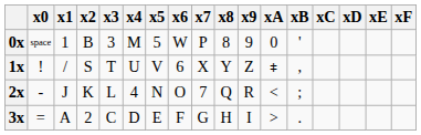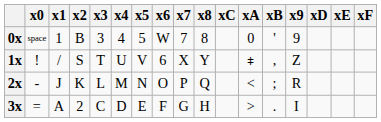columns swapped: x9 <-> xC
0x | x4: M -> 4
0x | x7: P -> 7
2x | x4: 4 -> M
2x | x7: 7 -> P
